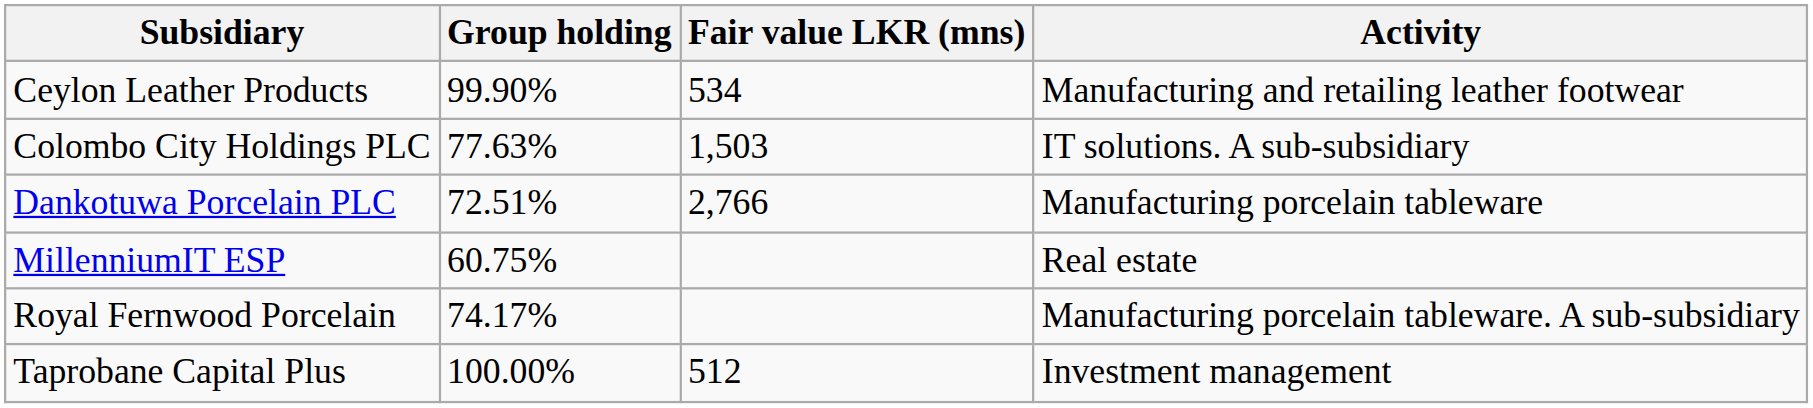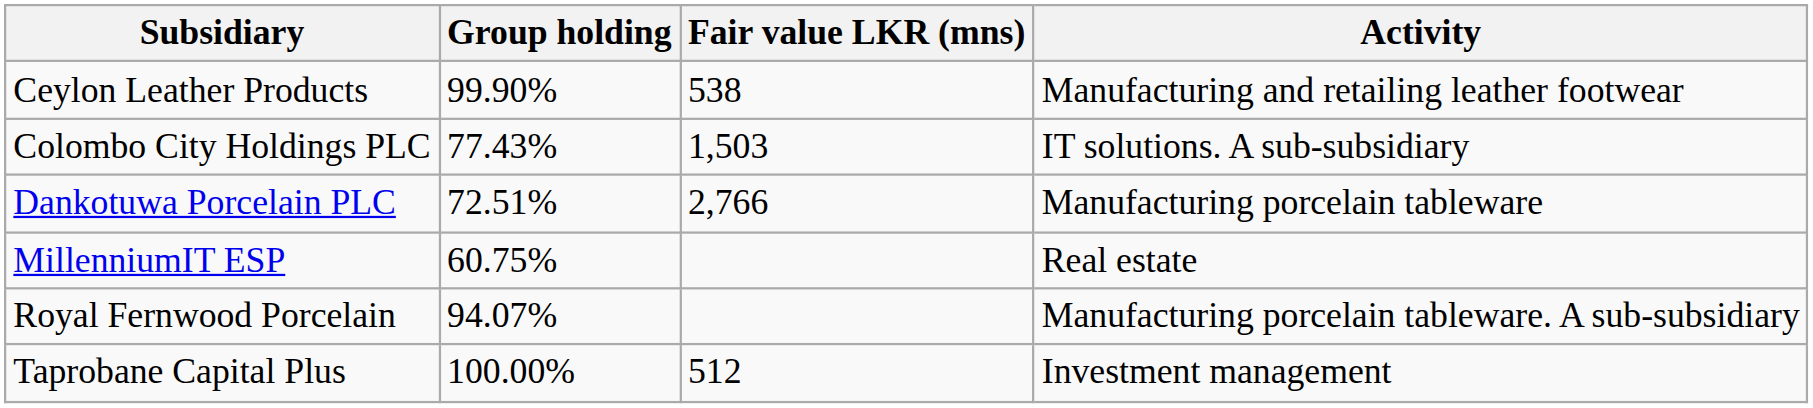Ceylon Leather Products | Fair value LKR (mns): 534 -> 538
Colombo City Holdings PLC | Group holding: 77.63% -> 77.43%
Royal Fernwood Porcelain | Group holding: 74.17% -> 94.07%
